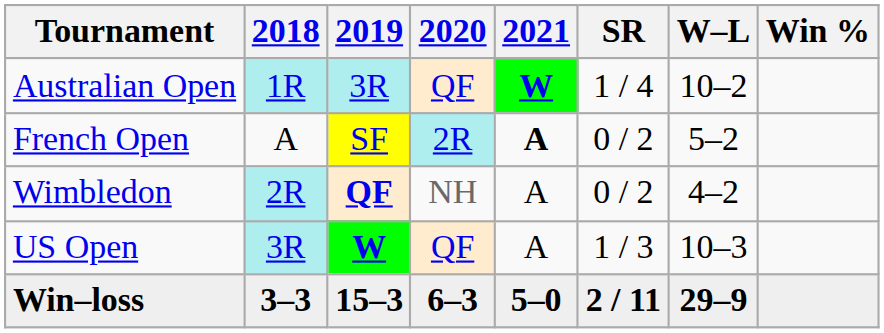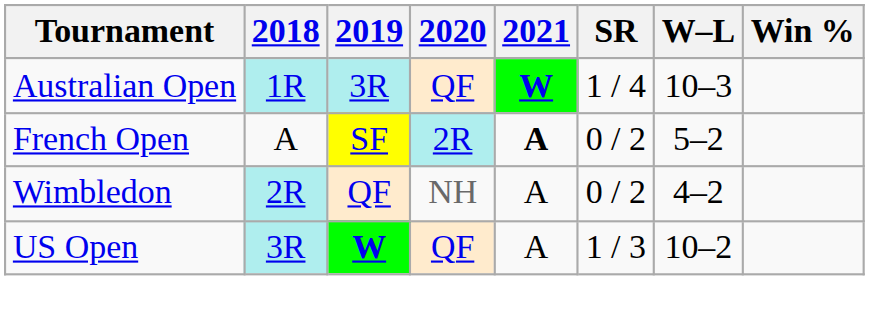Australian Open | W–L: 10–2 -> 10–3
Wimbledon | 2019: bold -> normal
US Open | W–L: 10–3 -> 10–2
- row: Win–loss | 3–3 | 15–3 | 6–3 | 5–0 | 2 / 11 | 29–9
